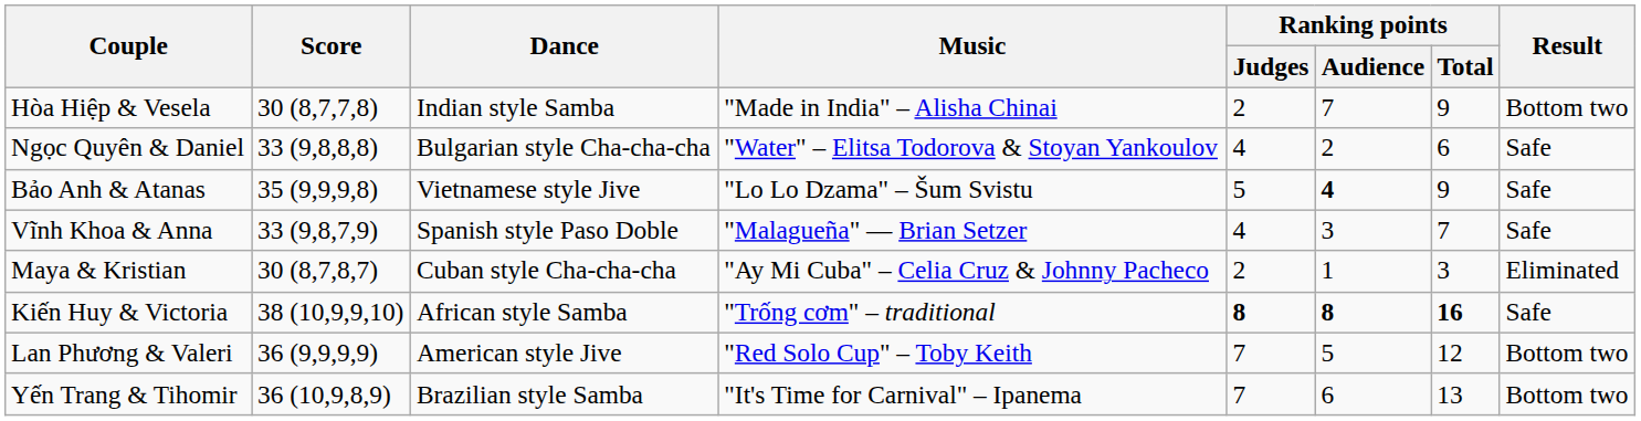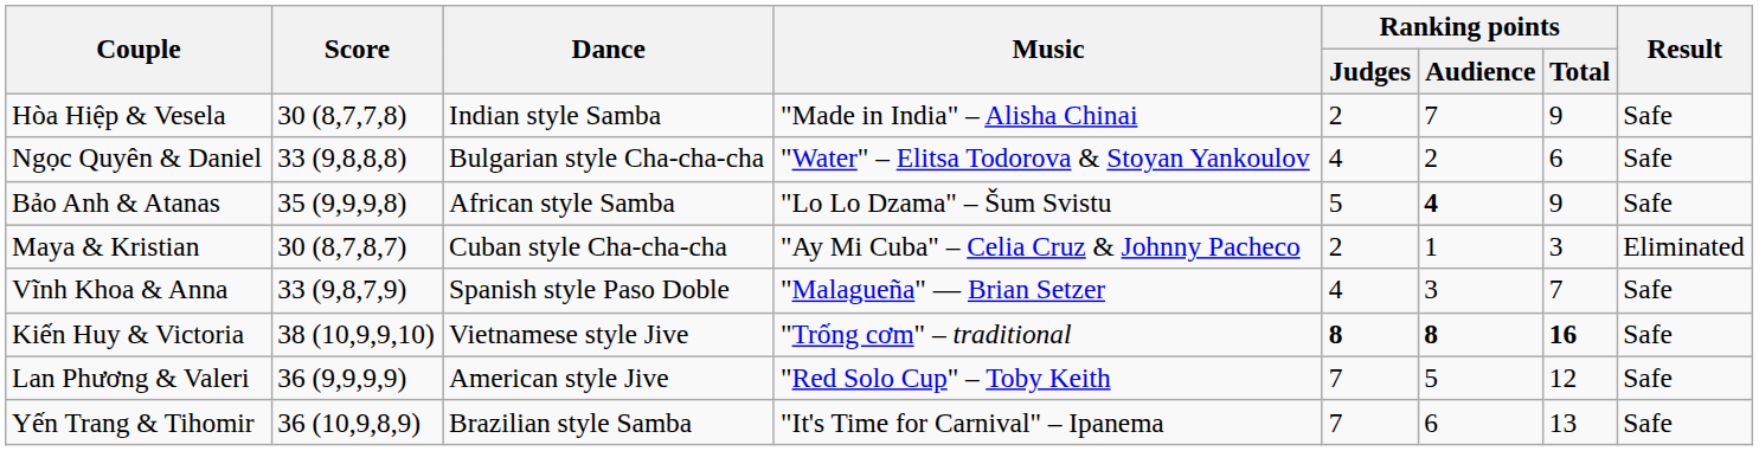Hòa Hiệp & Vesela | Result: Bottom two -> Safe
Bảo Anh & Atanas | Dance: Vietnamese style Jive -> African style Samba
rows swapped: Maya & Kristian <-> Vĩnh Khoa & Anna
Kiến Huy & Victoria | Dance: African style Samba -> Vietnamese style Jive
Lan Phương & Valeri | Result: Bottom two -> Safe
Yến Trang & Tihomir | Result: Bottom two -> Safe
